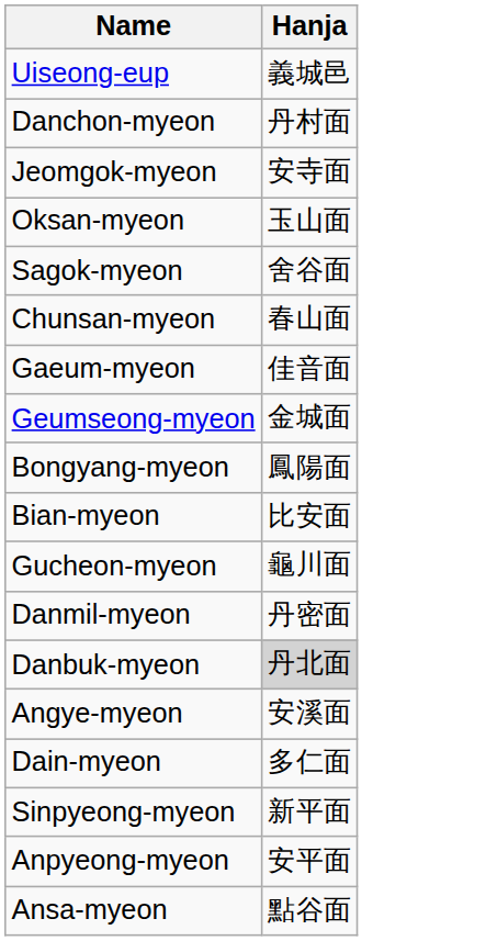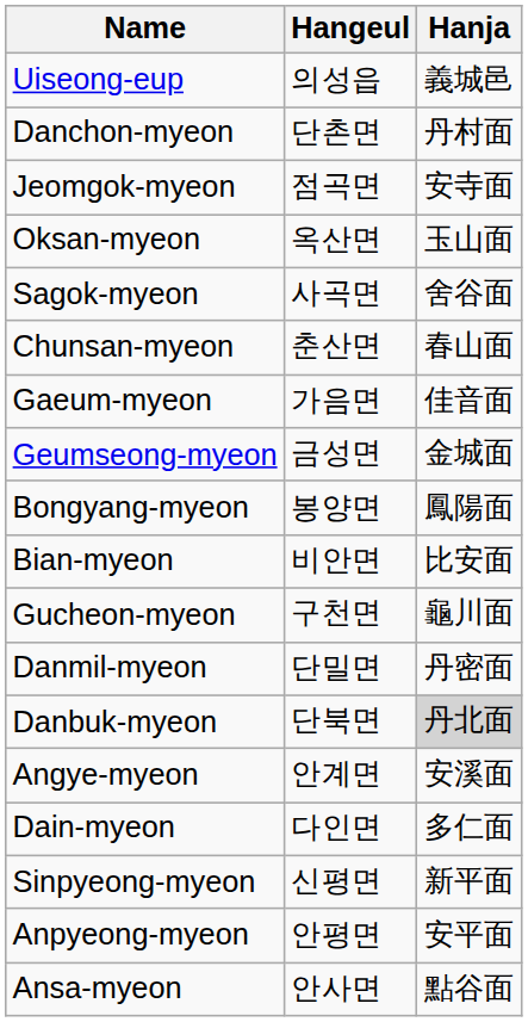+ column: Hangeul | 의성읍 | 단촌면 | 점곡면 | 옥산면 | 사곡면 | 춘산면 | 가음면 | 금성면 | 봉양면 | 비안면 | 구천면 | 단밀면 | 단북면 | 안계면 | 다인면 | 신평면 | 안평면 | 안사면
